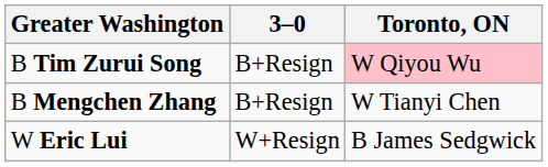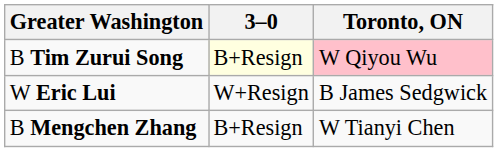B Tim Zurui Song | 3–0: no background -> lightyellow background
rows swapped: W Eric Lui <-> B Mengchen Zhang
